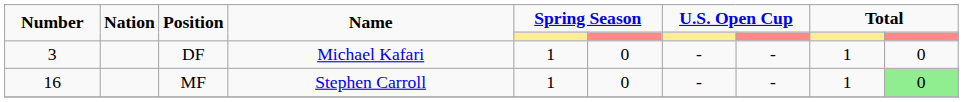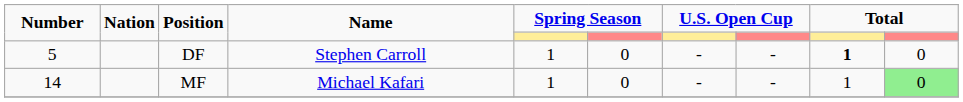DF | Number: 3 -> 5
DF | Name: Michael Kafari -> Stephen Carroll
DF | column 9: normal -> bold
MF | Number: 16 -> 14
MF | Name: Stephen Carroll -> Michael Kafari
